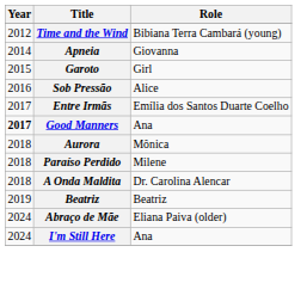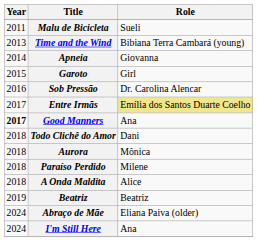+ row: 2011 | Malu de Bicicleta | Sueli
Time and the Wind | Year: 2012 -> 2013
Sob Pressão | Role: Alice -> Dr. Carolina Alencar
Entre Irmãs | Role: no background -> khaki background
+ row: 2018 | Todo Clichê do Amor | Dani
A Onda Maldita | Role: Dr. Carolina Alencar -> Alice
